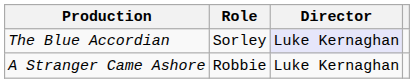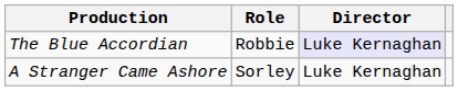The Blue Accordian | Role: Sorley -> Robbie
A Stranger Came Ashore | Role: Robbie -> Sorley
